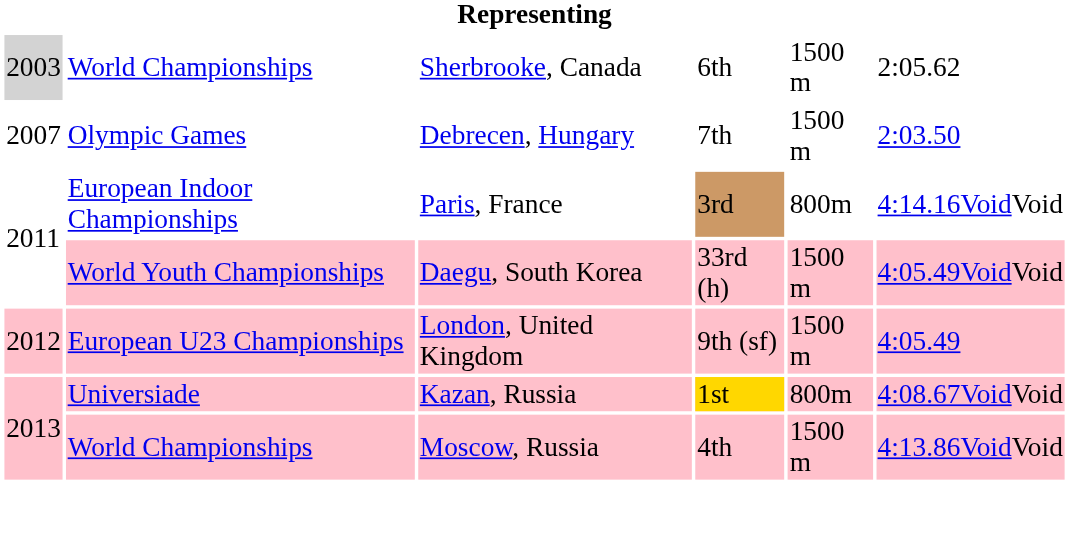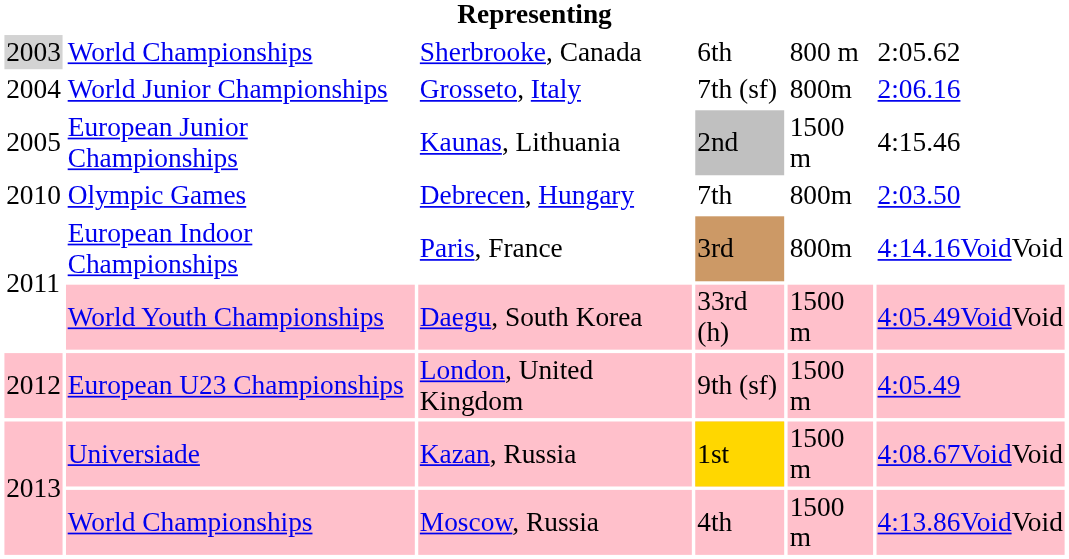Sherbrooke, Canada | column 5: 1500 m -> 800 m
+ row: 2004 | World Junior Championships | Grosseto, Italy | 7th (sf) | 800m | 2:06.16
+ row: 2005 | European Junior Championships | Kaunas, Lithuania | 2nd | 1500 m | 4:15.46
Debrecen, Hungary | column 1: 2007 -> 2010
Debrecen, Hungary | column 5: 1500 m -> 800m
Kazan, Russia | column 5: 800m -> 1500 m
